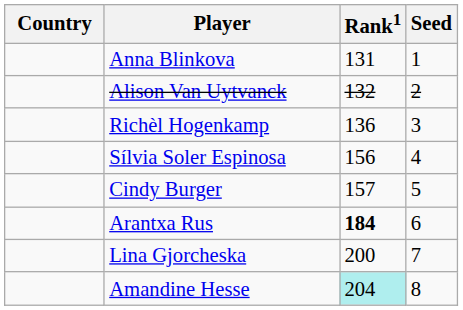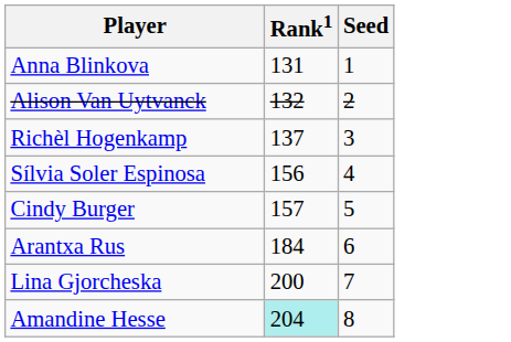- column: Country
Richèl Hogenkamp | Rank1: 136 -> 137
Arantxa Rus | Rank1: bold -> normal
